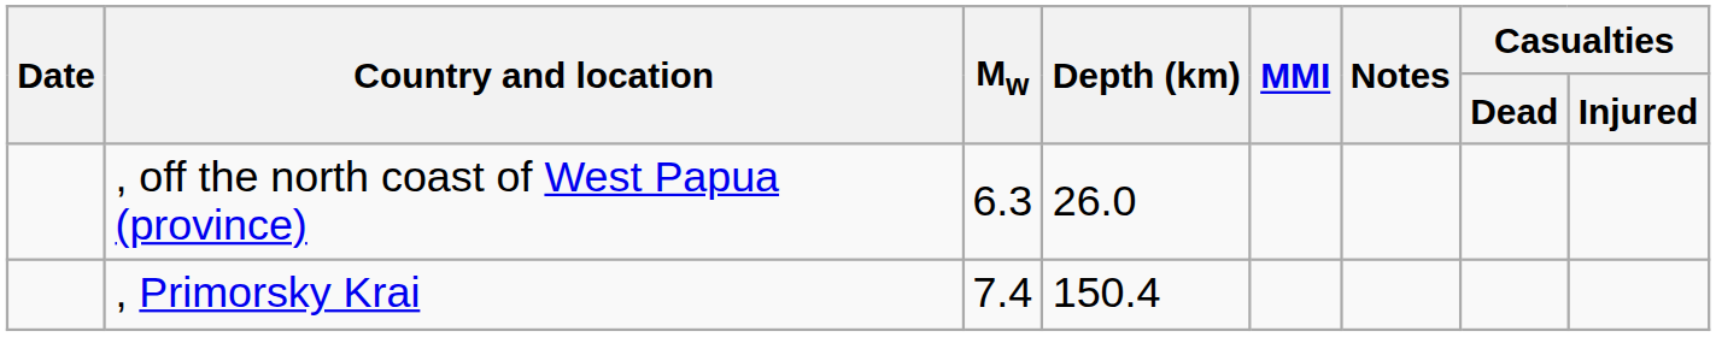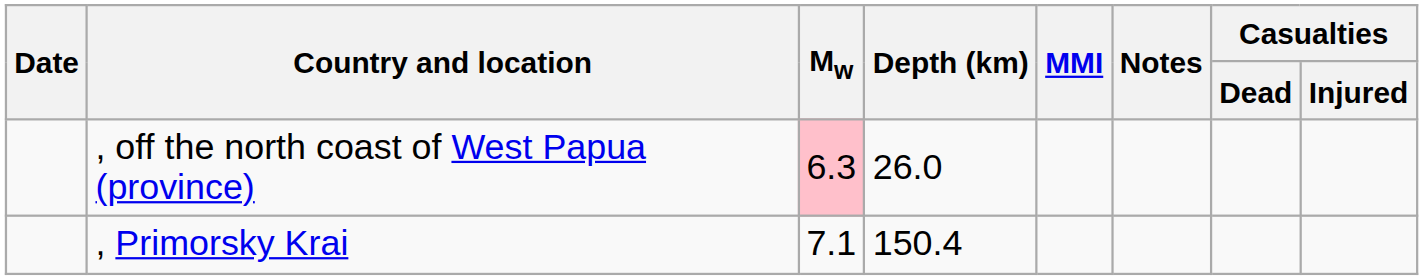, off the north coast of West Papua (province) | Mw: no background -> pink background
, Primorsky Krai | Mw: 7.4 -> 7.1
